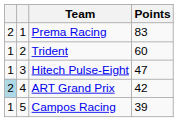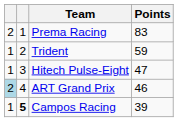Trident | Points: 60 -> 59
ART Grand Prix | Points: 42 -> 46
Campos Racing | column 2: normal -> bold
